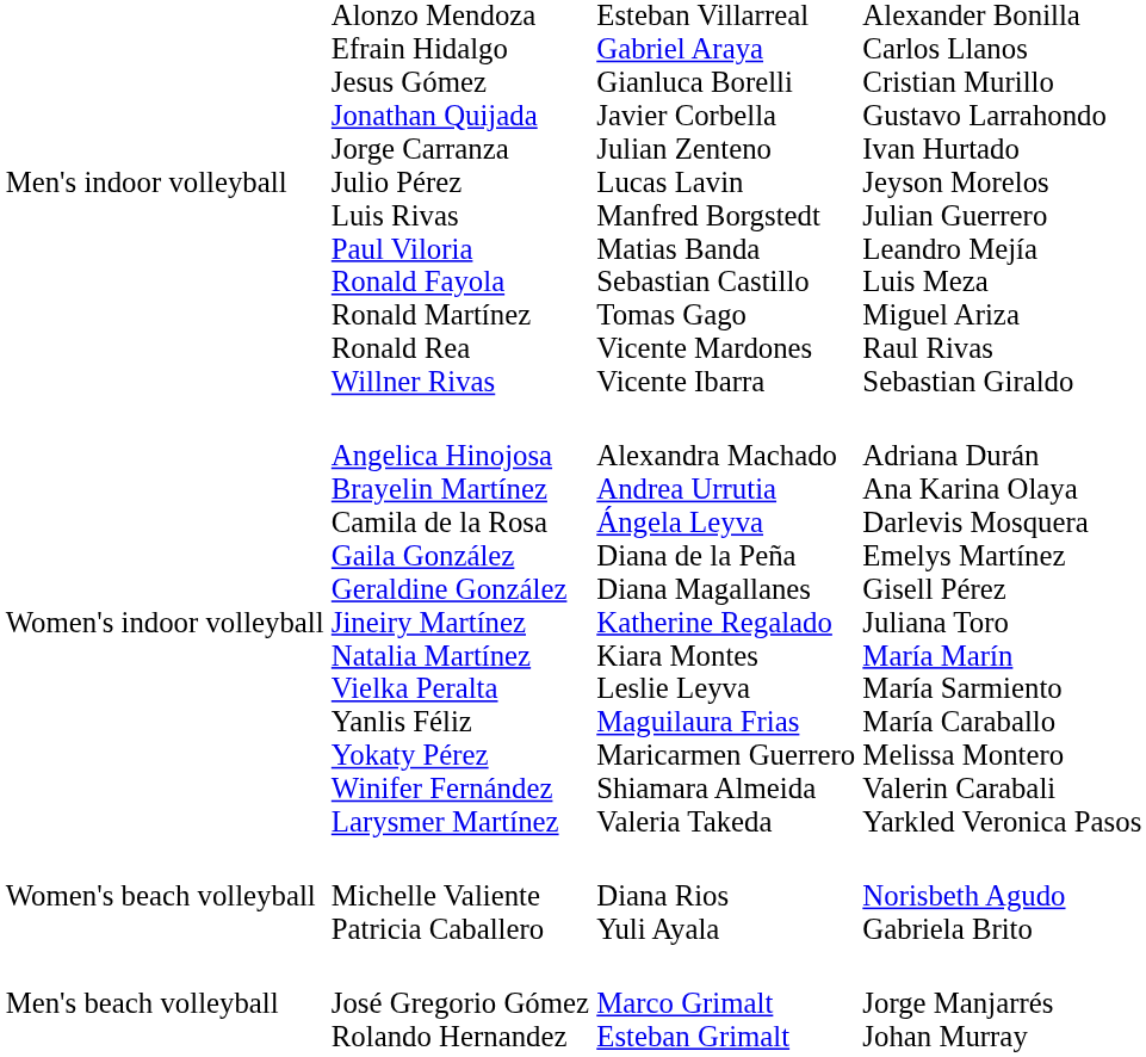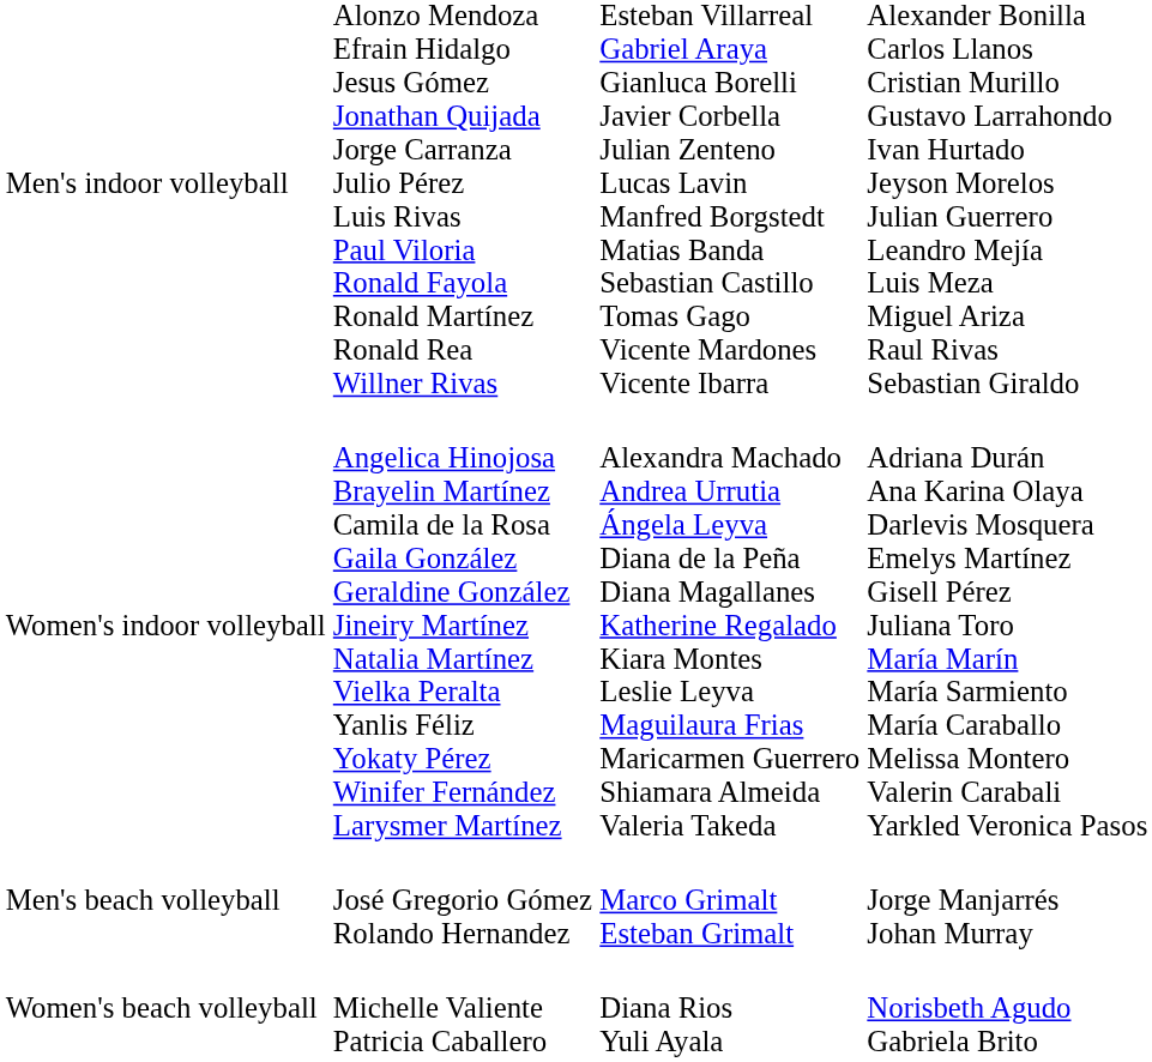rows swapped: Men's beach volleyball <-> Women's beach volleyball
